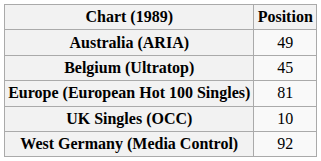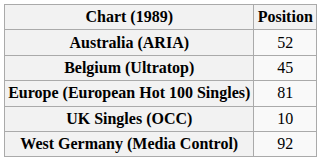Australia (ARIA) | Position: 49 -> 52
